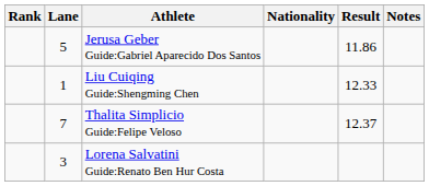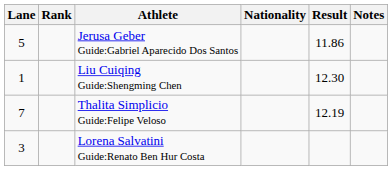columns swapped: Rank <-> Lane
Liu Cuiqing Guide:Shengming Chen | Result: 12.33 -> 12.30
Thalita Simplicio Guide:Felipe Veloso | Result: 12.37 -> 12.19
